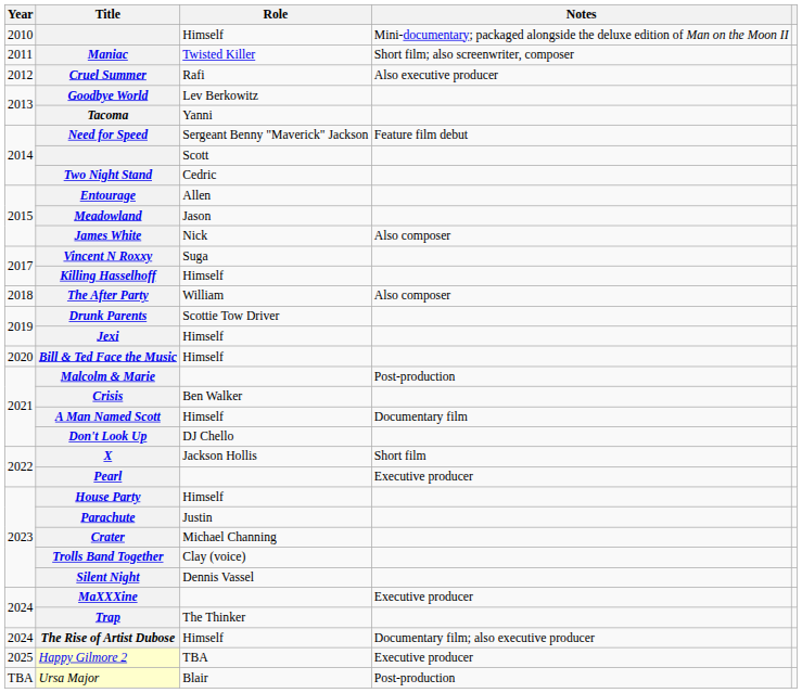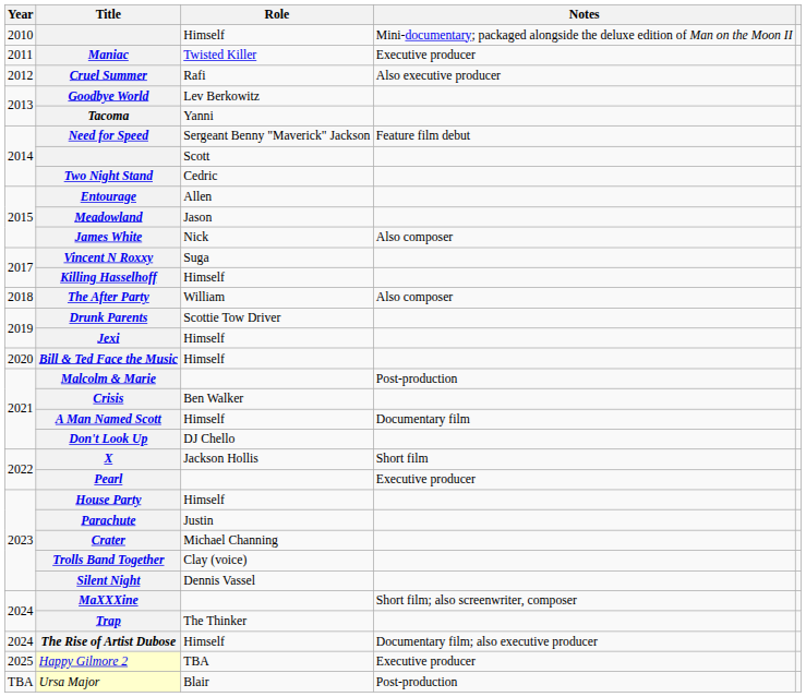Maniac | Notes: Short film; also screenwriter, composer -> Executive producer
MaXXXine | Notes: Executive producer -> Short film; also screenwriter, composer
